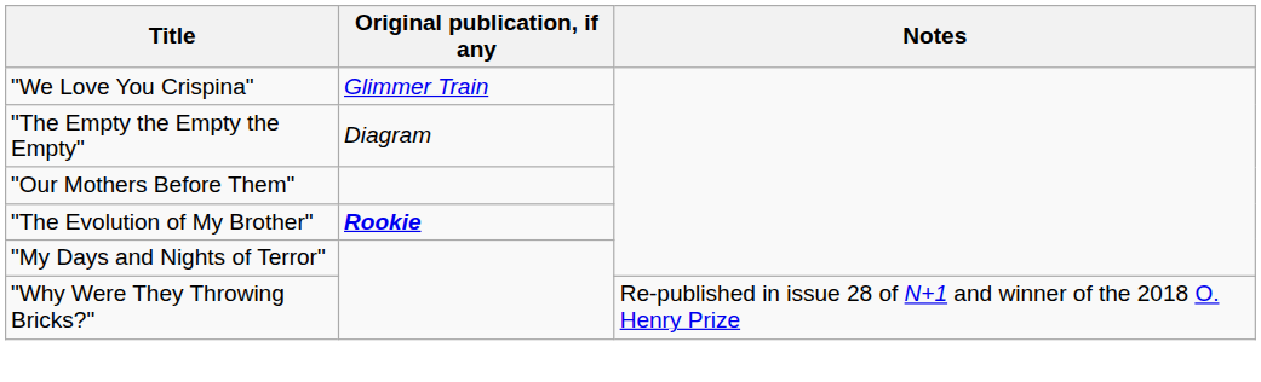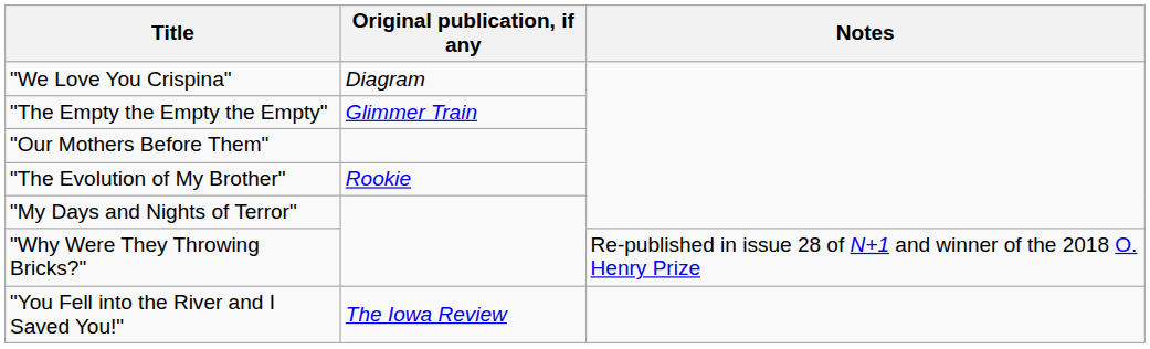"We Love You Crispina" | Original publication, if any: Glimmer Train -> Diagram
"The Empty the Empty the Empty" | Original publication, if any: Diagram -> Glimmer Train
"The Evolution of My Brother" | Original publication, if any: bold -> normal
+ row: "You Fell into the River and I Saved You!" | The Iowa Review
